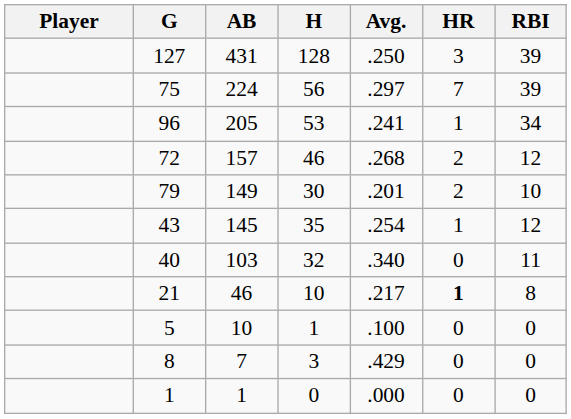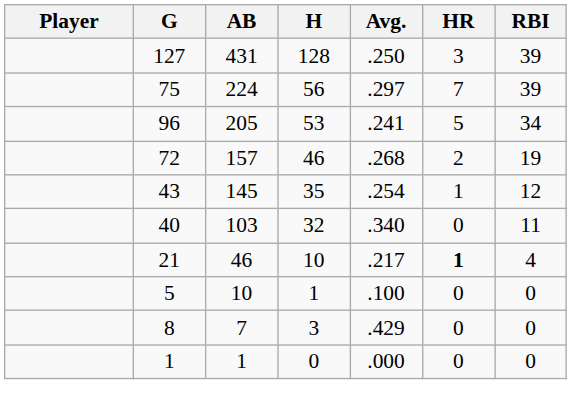96 | HR: 1 -> 5
72 | RBI: 12 -> 19
- row: 79 | 149 | 30 | .201 | 2 | 10
21 | RBI: 8 -> 4
